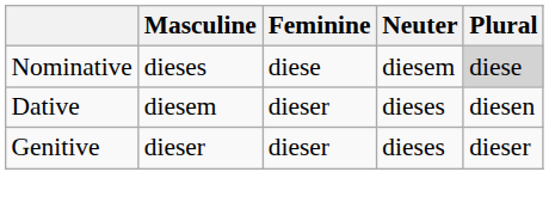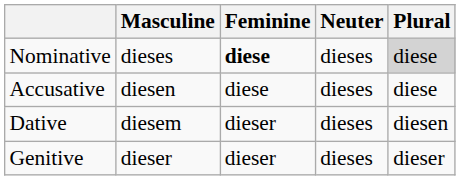Nominative | Feminine: normal -> bold
Nominative | Neuter: diesem -> dieses
+ row: Accusative | diesen | diese | dieses | diese
